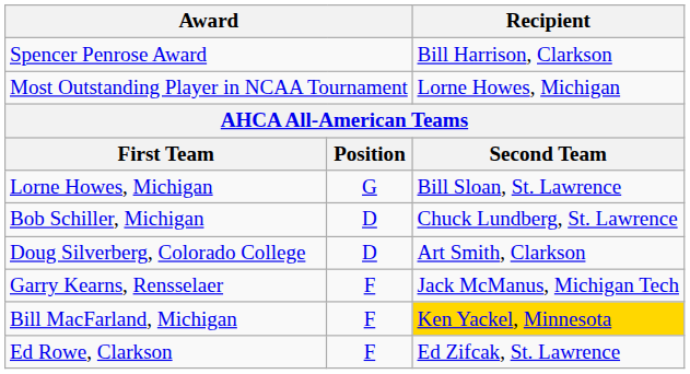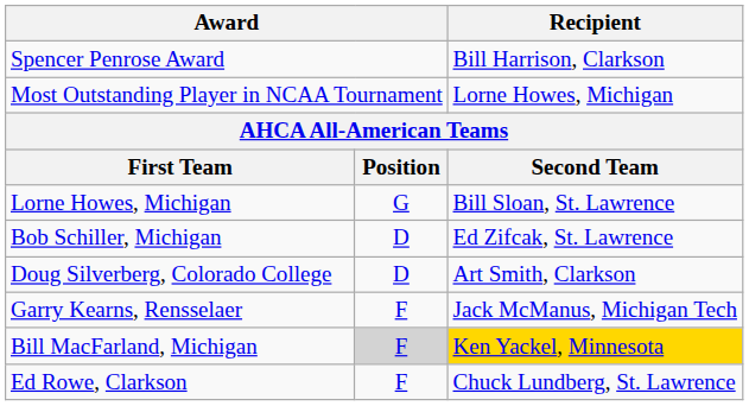Bob Schiller, Michigan | Recipient: Chuck Lundberg, St. Lawrence -> Ed Zifcak, St. Lawrence
Bill MacFarland, Michigan | column 2: no background -> lightgrey background
Ed Rowe, Clarkson | Recipient: Ed Zifcak, St. Lawrence -> Chuck Lundberg, St. Lawrence
